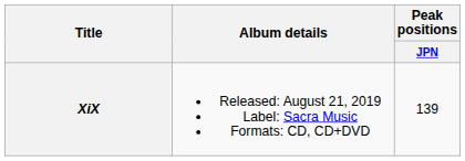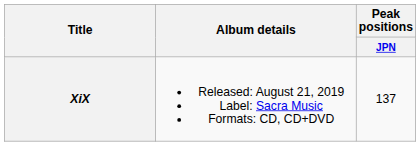XiX | Peak positions / JPN: 139 -> 137
